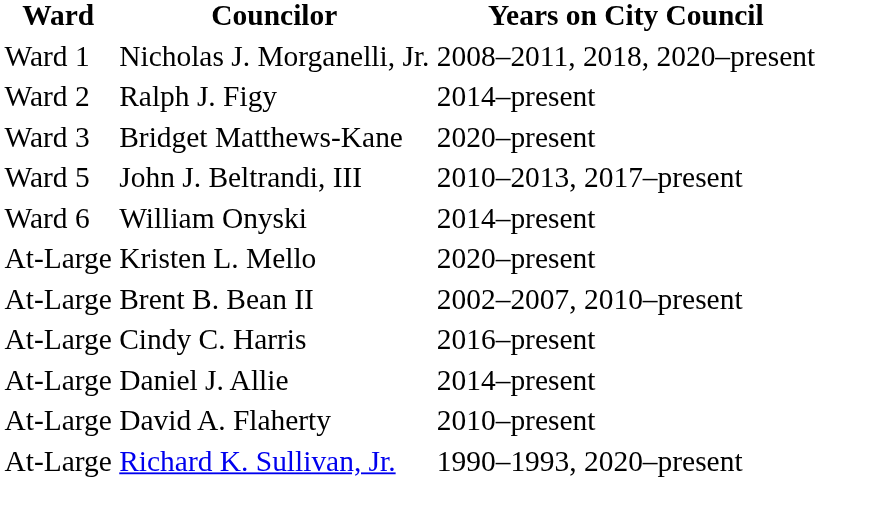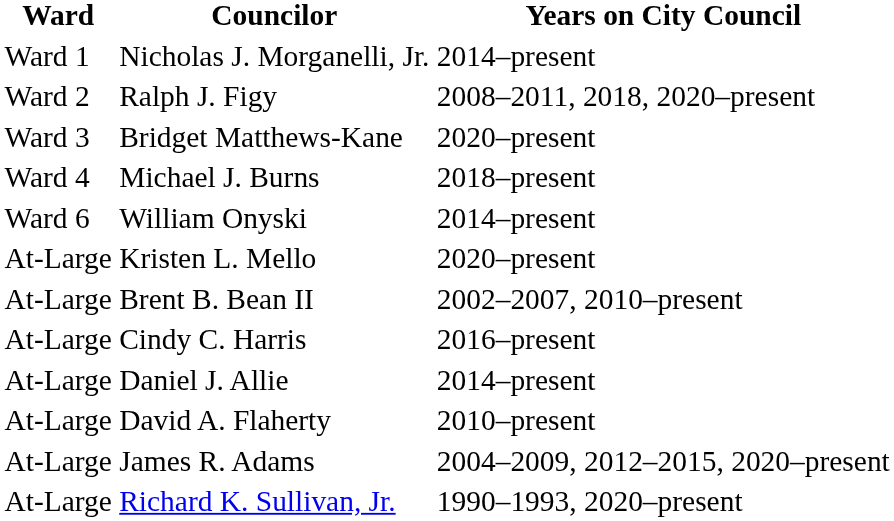Nicholas J. Morganelli, Jr. | Years on City Council: 2008–2011, 2018, 2020–present -> 2014–present
Ralph J. Figy | Years on City Council: 2014–present -> 2008–2011, 2018, 2020–present
+ row: Ward 4 | Michael J. Burns | 2018–present
- row: Ward 5 | John J. Beltrandi, III | 2010–2013, 2017–present
+ row: At-Large | James R. Adams | 2004–2009, 2012–2015, 2020–present
